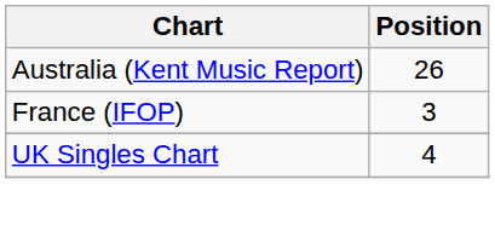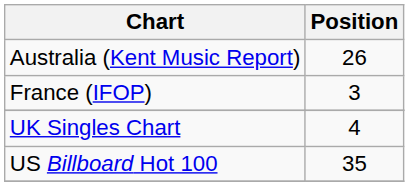+ row: US Billboard Hot 100 | 35
